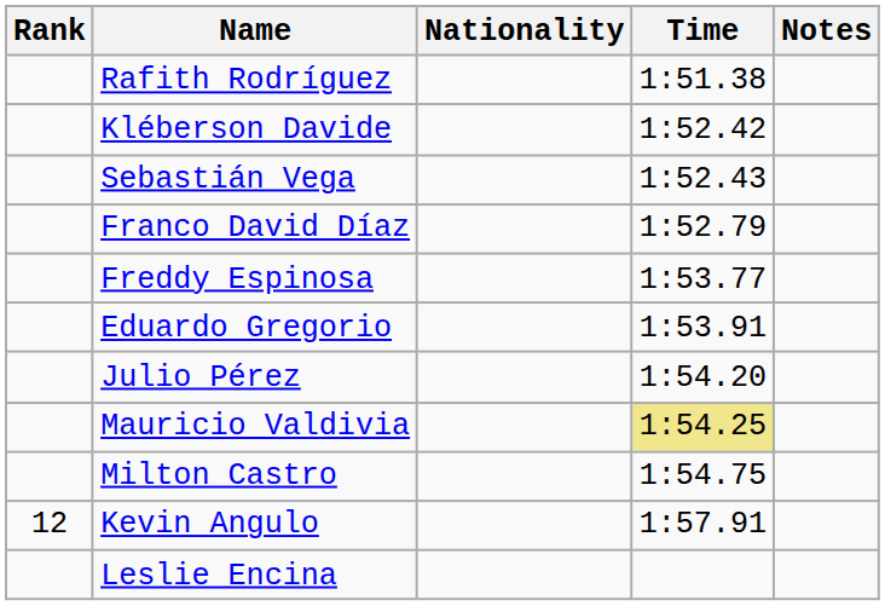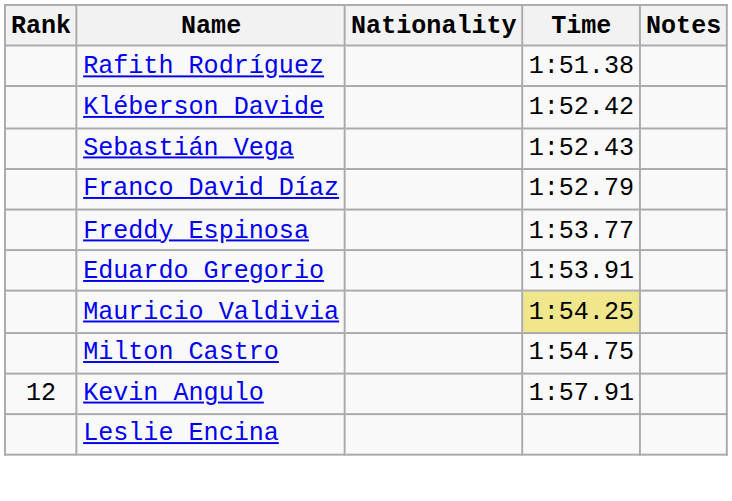- row: Julio Pérez | 1:54.20
